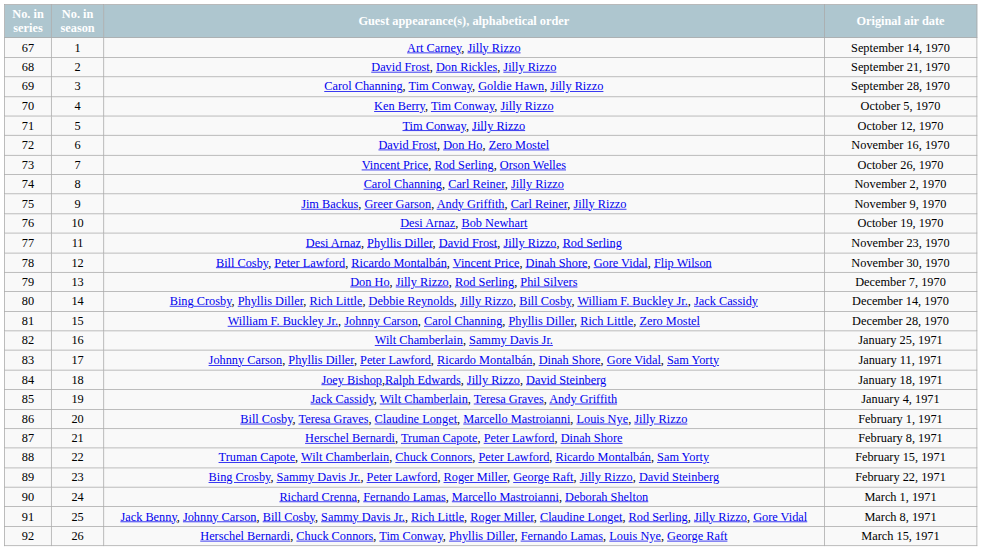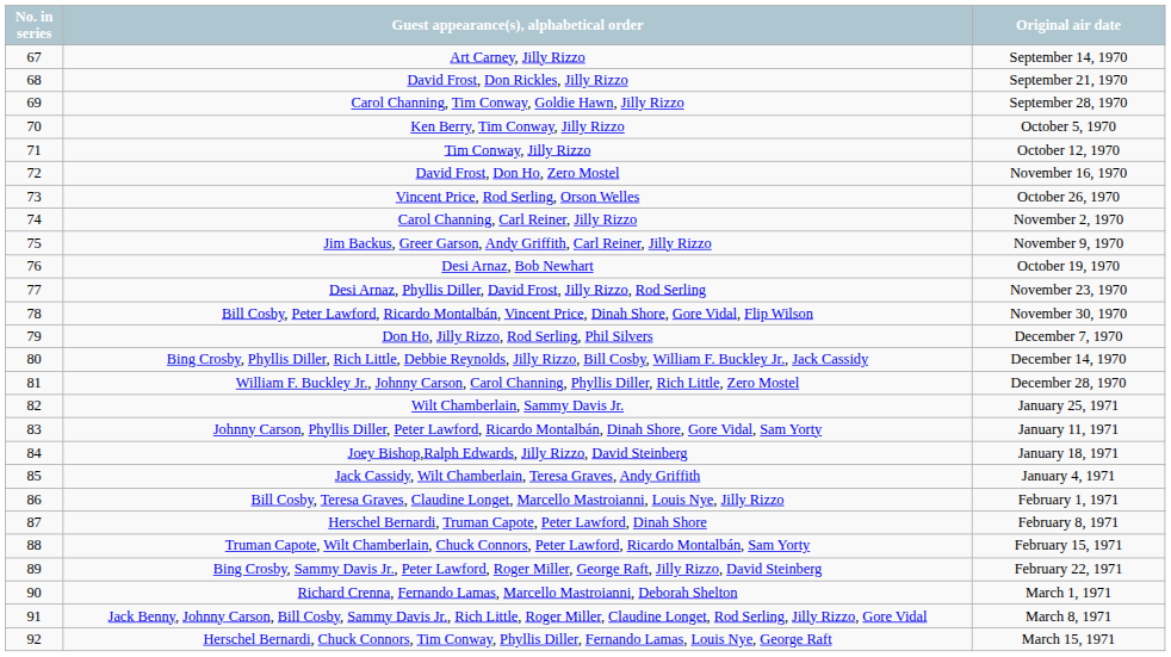- column: No. in season | 1 | 2 | 3 | 4 | 5 | 6 | 7 | 8 | 9 | 10 | 11 | 12 | 13 | 14 | 15 | 16 | 17 | 18 | 19 | 20 | 21 | 22 | 23 | 24 | 25 | 26
